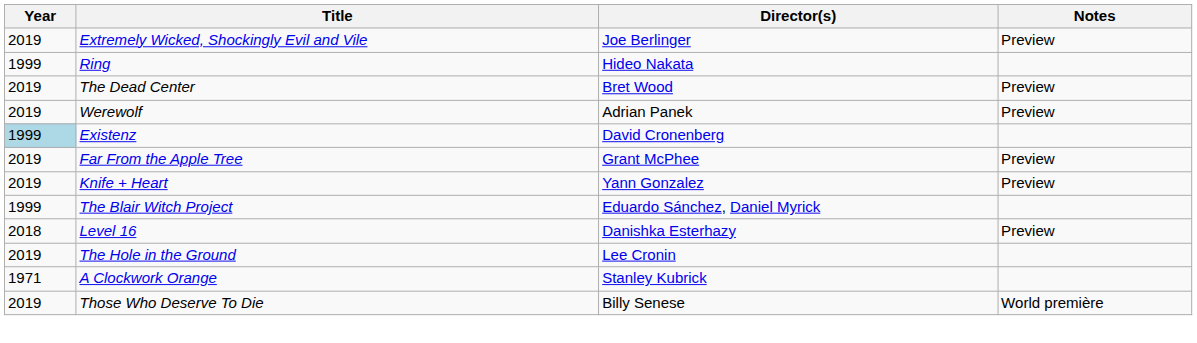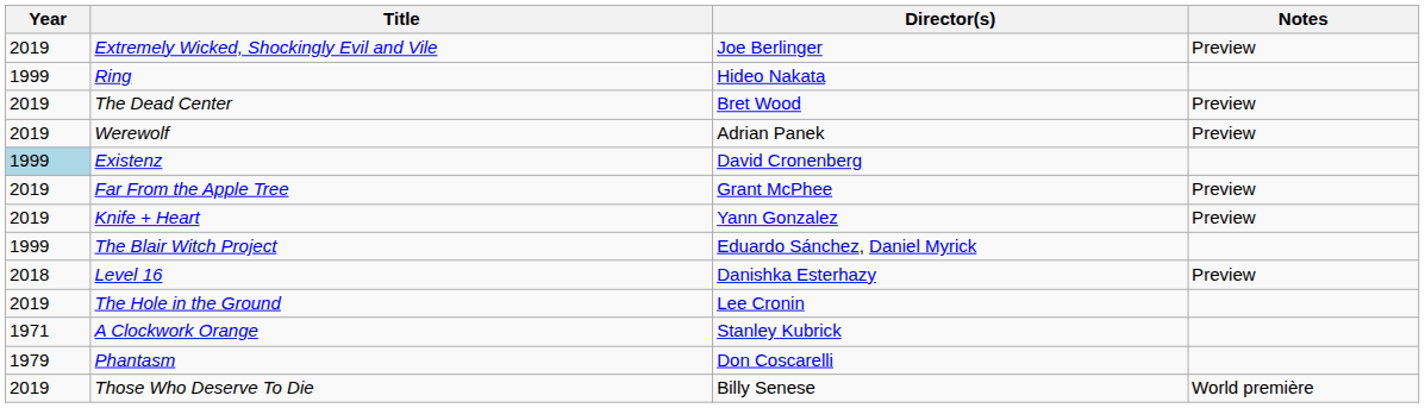+ row: 1979 | Phantasm | Don Coscarelli
